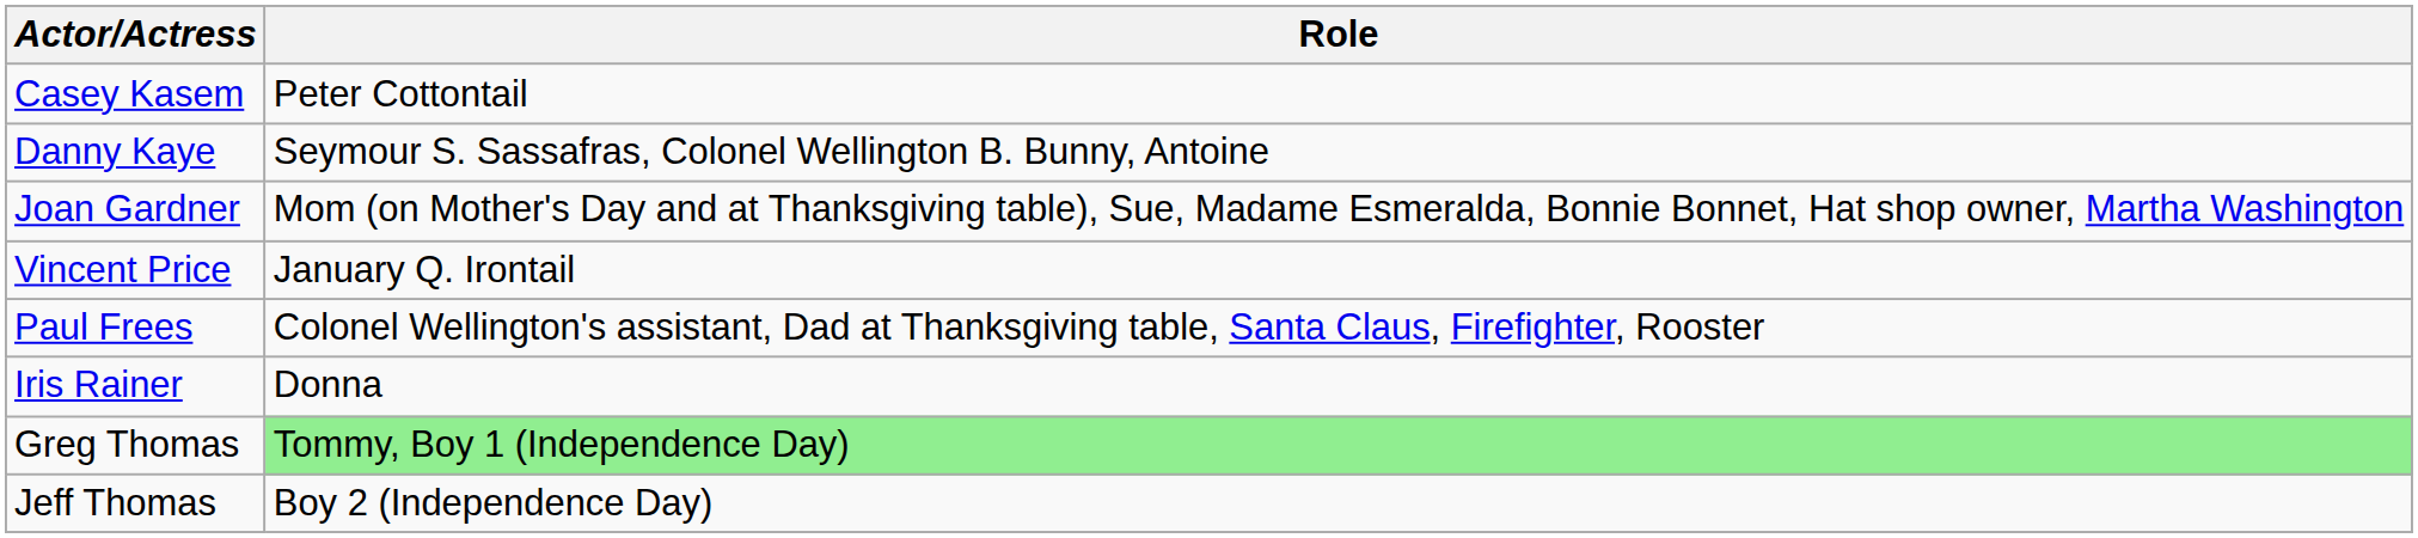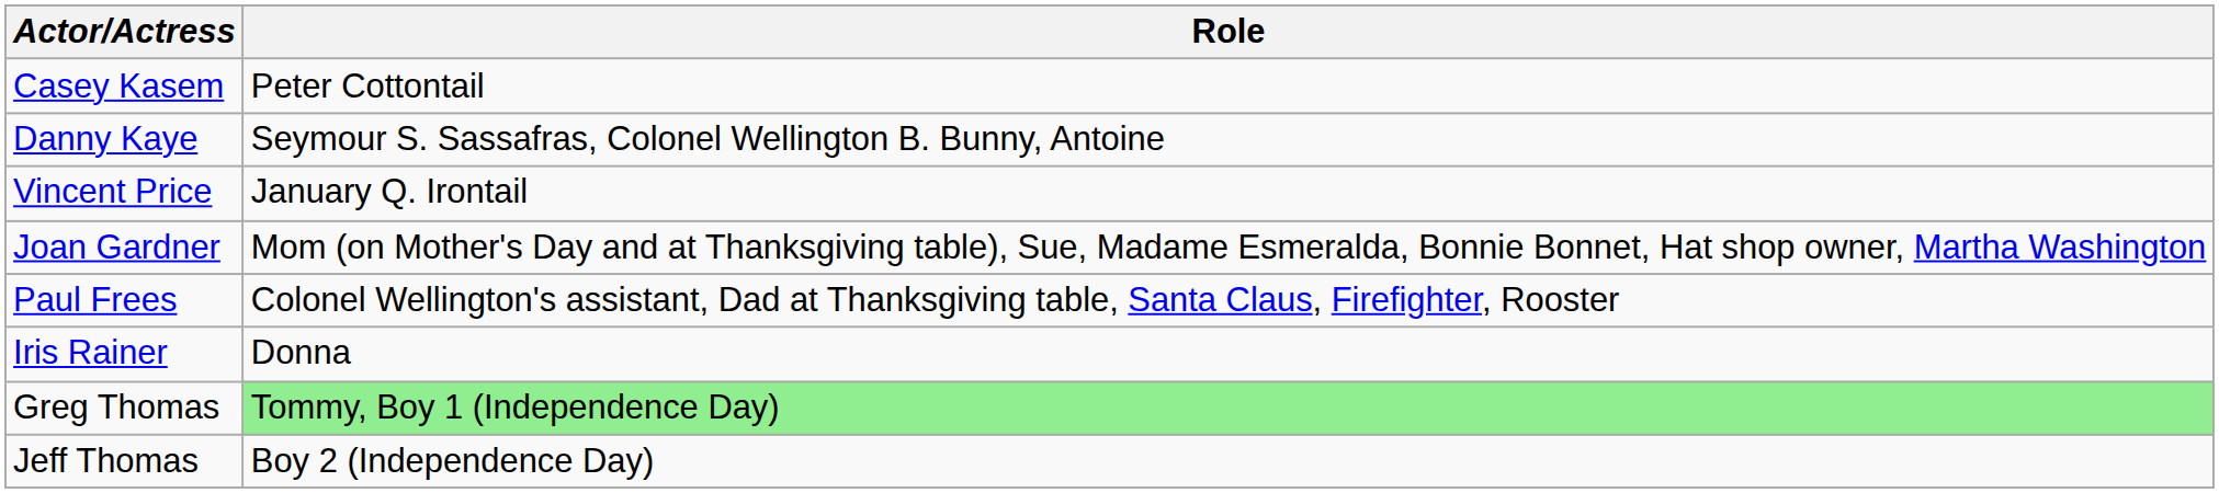rows swapped: Vincent Price <-> Joan Gardner
